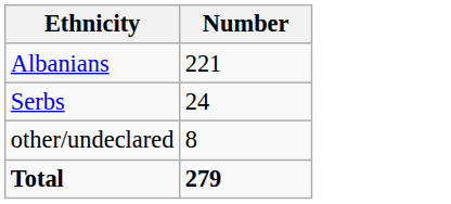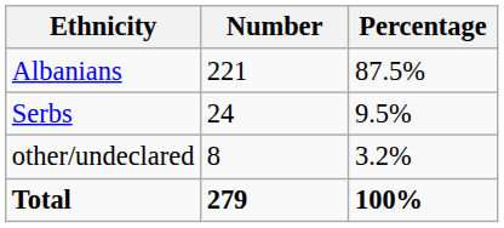+ column: Percentage | 87.5% | 9.5% | 3.2% | 100%
